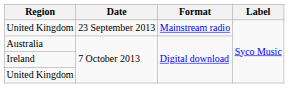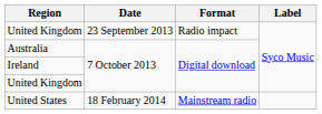United Kingdom / 23 September 2013 | Format: Mainstream radio -> Radio impact
+ row: United States | 18 February 2014 | Mainstream radio
